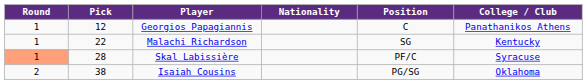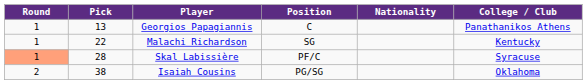columns swapped: Position <-> Nationality
Georgios Papagiannis | Pick: 12 -> 13
